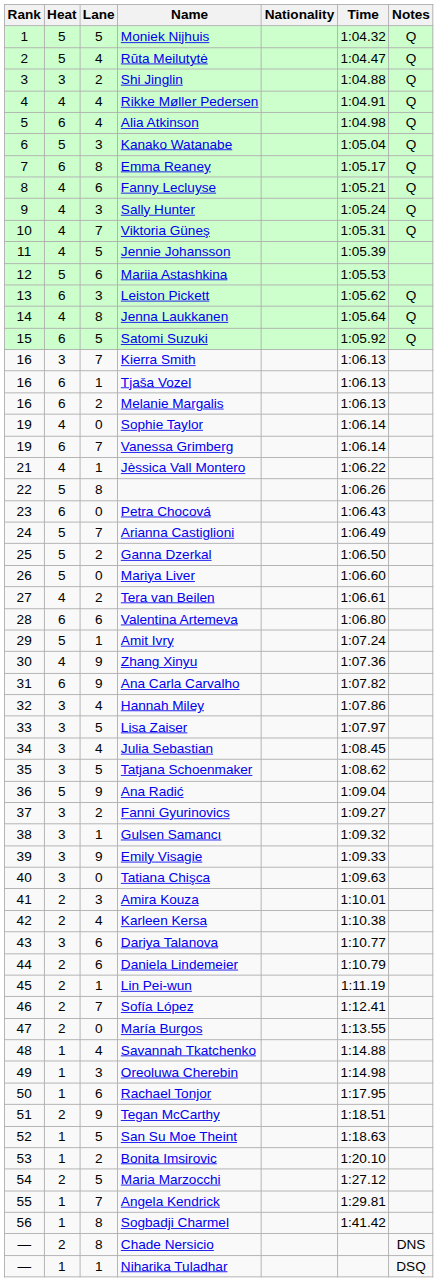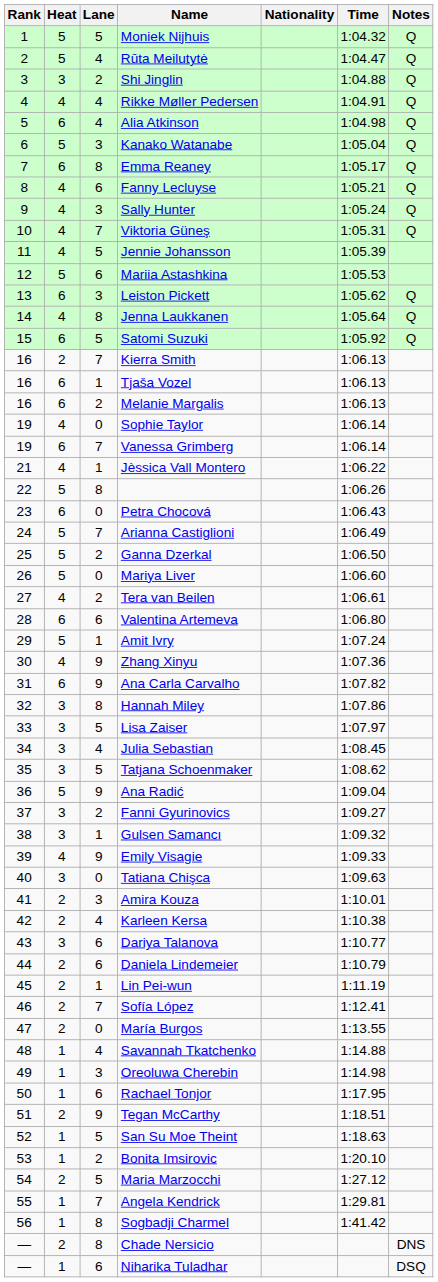Kierra Smith | Heat: 3 -> 2
Hannah Miley | Lane: 4 -> 8
Emily Visagie | Heat: 3 -> 4
Niharika Tuladhar | Lane: 1 -> 6
